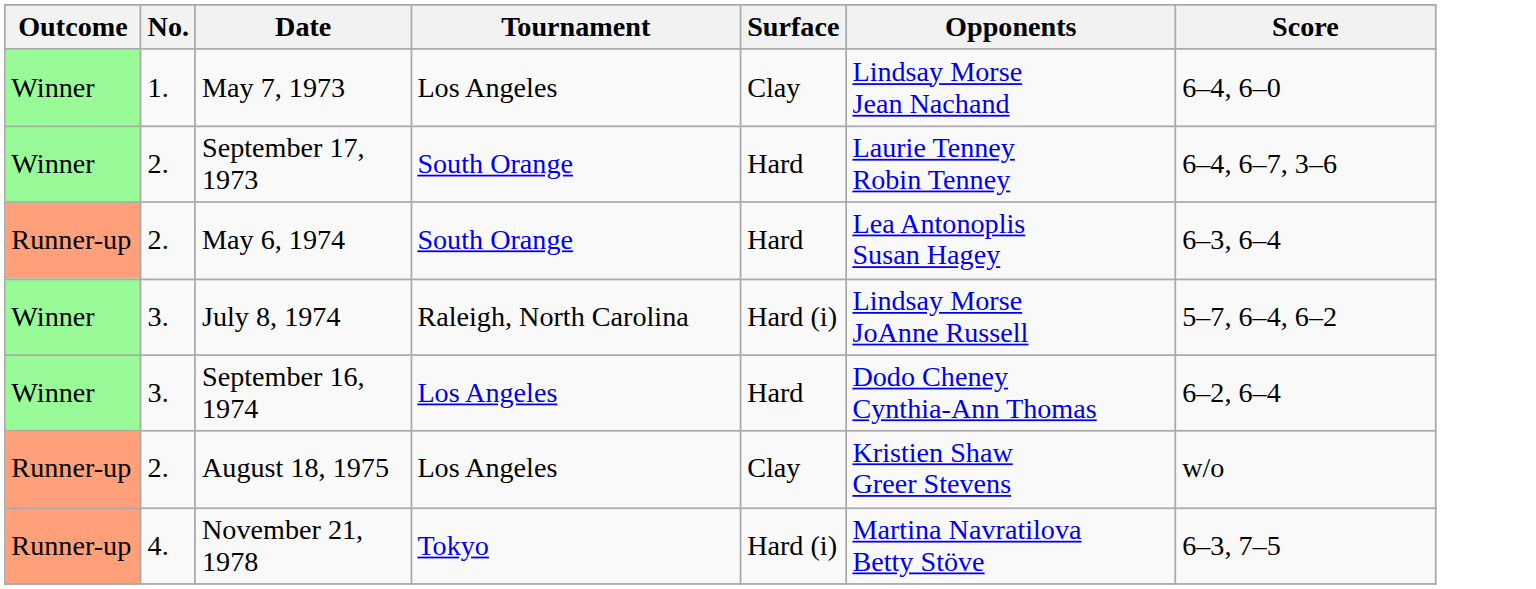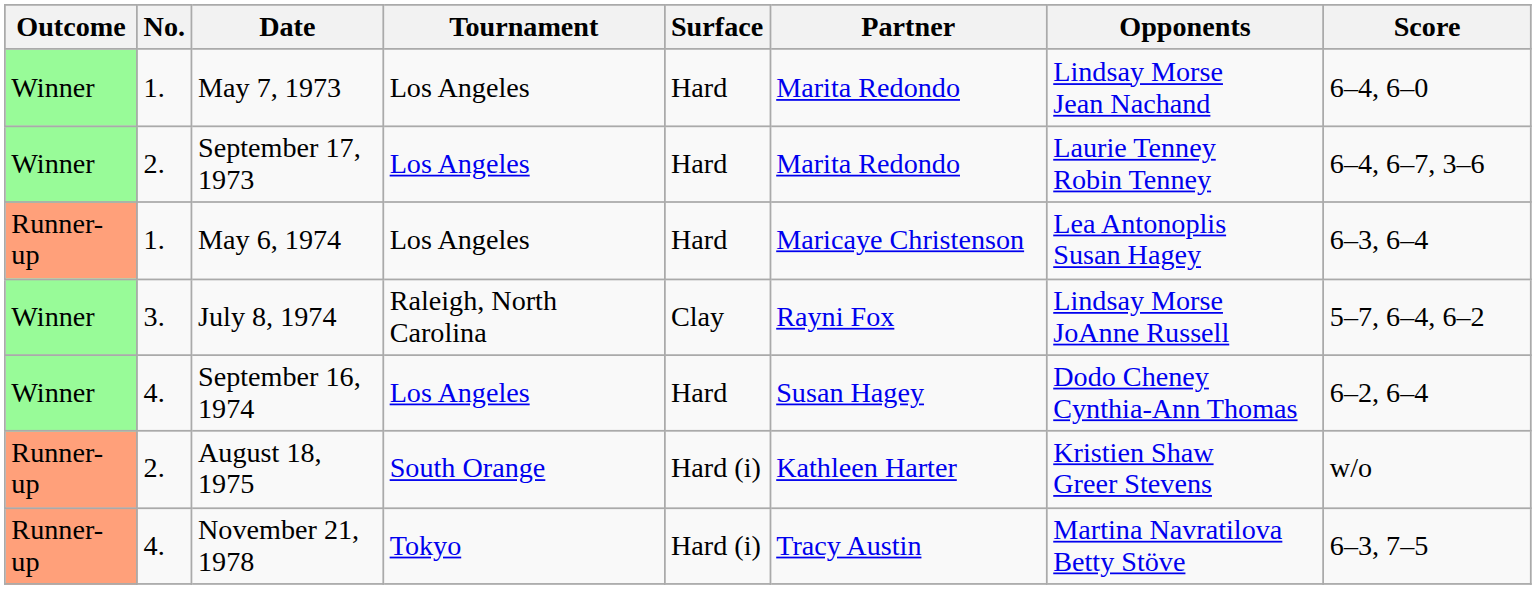+ column: Partner | Marita Redondo | Marita Redondo | Maricaye Christenson | Rayni Fox | Susan Hagey | Kathleen Harter | Tracy Austin
May 7, 1973 | Surface: Clay -> Hard
September 17, 1973 | Tournament: South Orange -> Los Angeles
May 6, 1974 | No.: 2. -> 1.
May 6, 1974 | Tournament: South Orange -> Los Angeles
July 8, 1974 | Surface: Hard (i) -> Clay
September 16, 1974 | No.: 3. -> 4.
August 18, 1975 | Tournament: Los Angeles -> South Orange
August 18, 1975 | Surface: Clay -> Hard (i)
